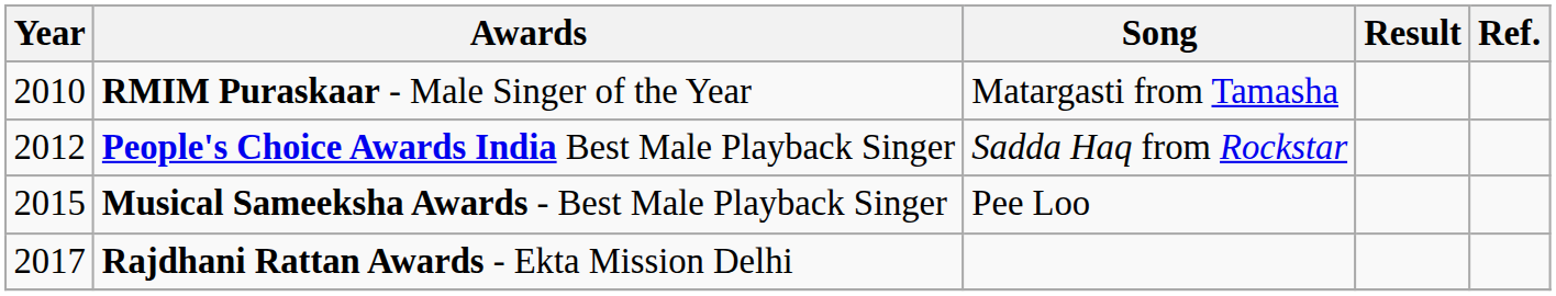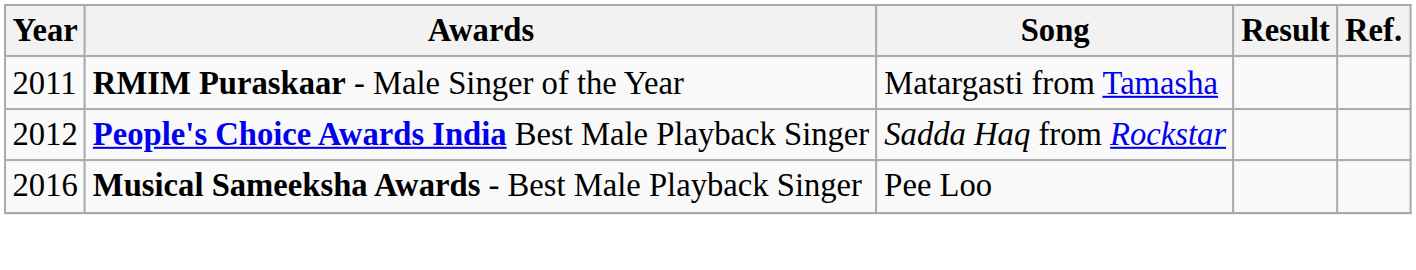RMIM Puraskaar - Male Singer of the Year | Year: 2010 -> 2011
Musical Sameeksha Awards - Best Male Playback Singer | Year: 2015 -> 2016
- row: 2017 | Rajdhani Rattan Awards - Ekta Mission Delhi
